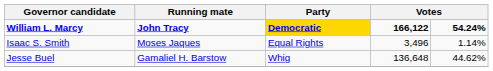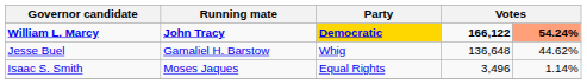William L. Marcy | column 5: no background -> lightsalmon background
rows swapped: Jesse Buel <-> Isaac S. Smith
